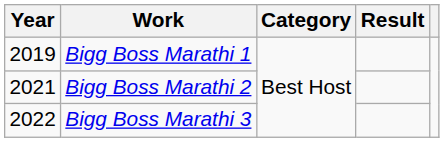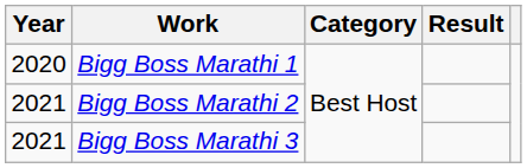Bigg Boss Marathi 1 | Year: 2019 -> 2020
Bigg Boss Marathi 3 | Year: 2022 -> 2021
